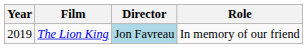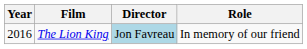The Lion King | Year: 2019 -> 2016
